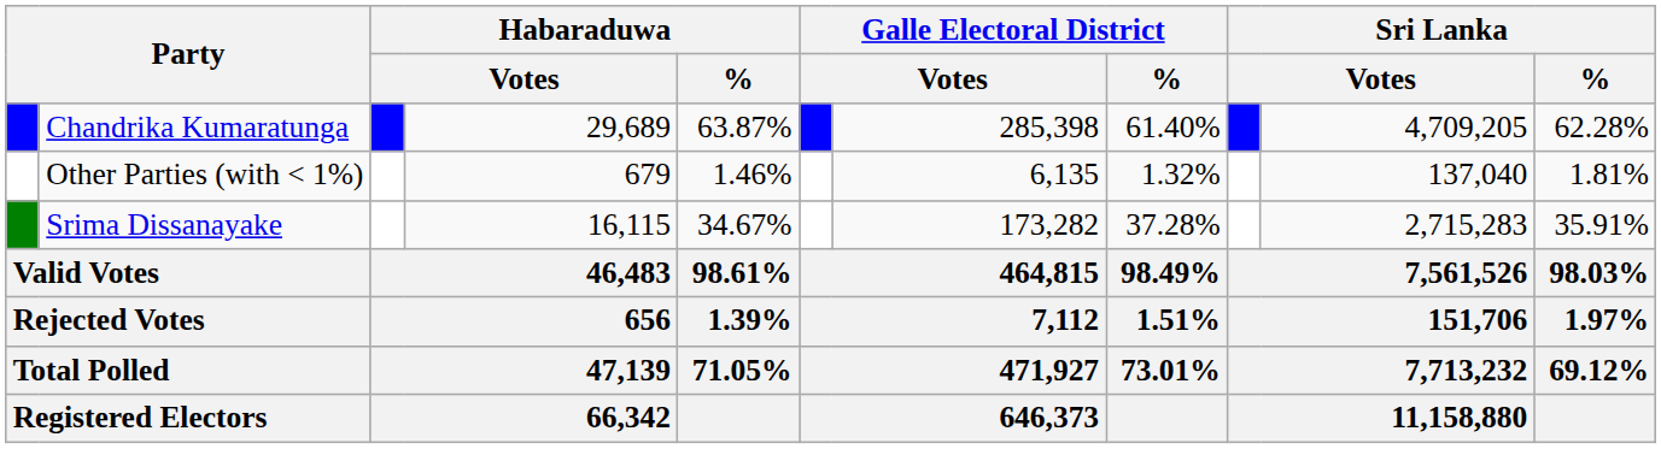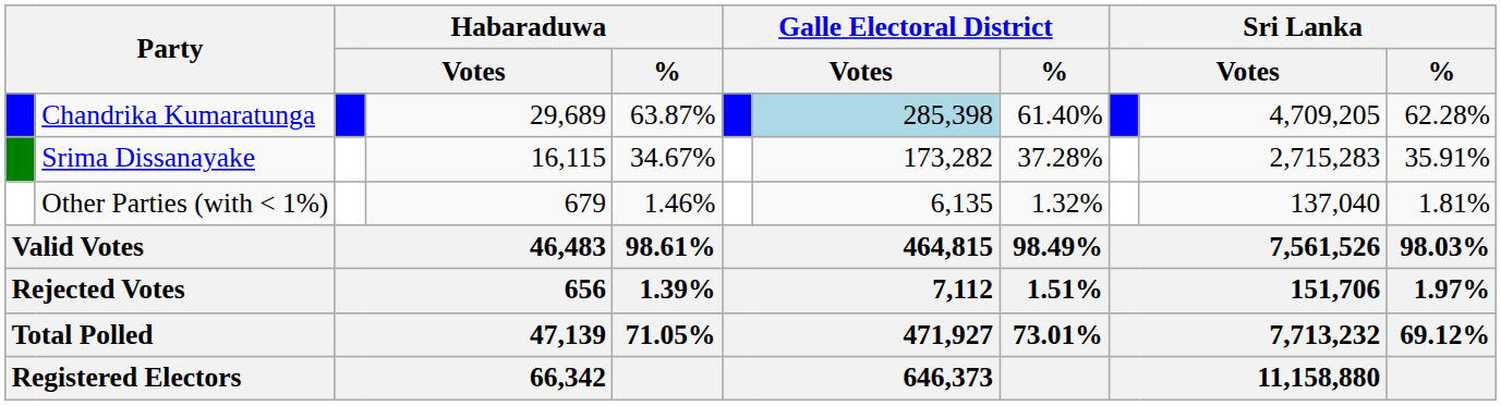Chandrika Kumaratunga | column 7: no background -> lightblue background
rows swapped: Srima Dissanayake <-> Other Parties (with < 1%)
